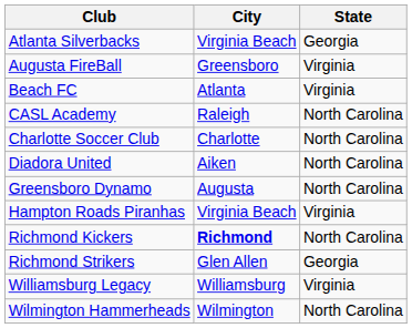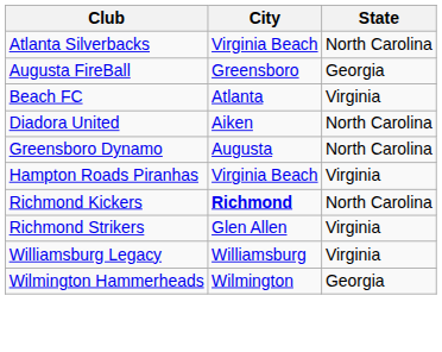Atlanta Silverbacks | State: Georgia -> North Carolina
Augusta FireBall | State: Virginia -> Georgia
- row: CASL Academy | Raleigh | North Carolina
- row: Charlotte Soccer Club | Charlotte | North Carolina
Richmond Strikers | State: Georgia -> Virginia
Wilmington Hammerheads | State: North Carolina -> Georgia
